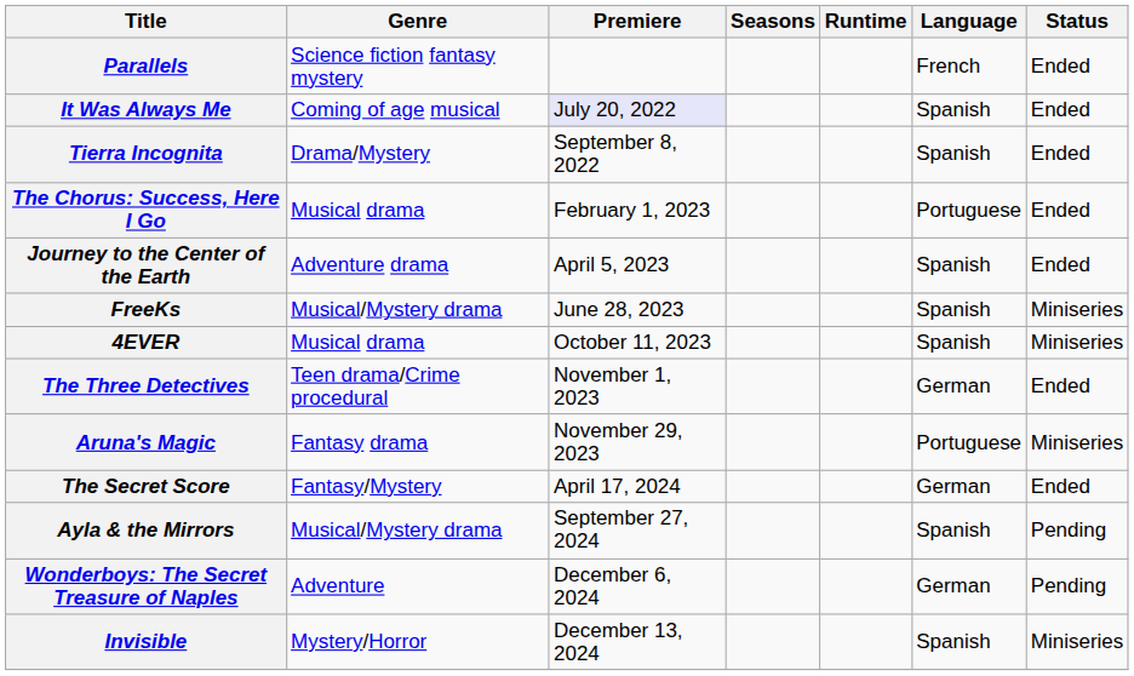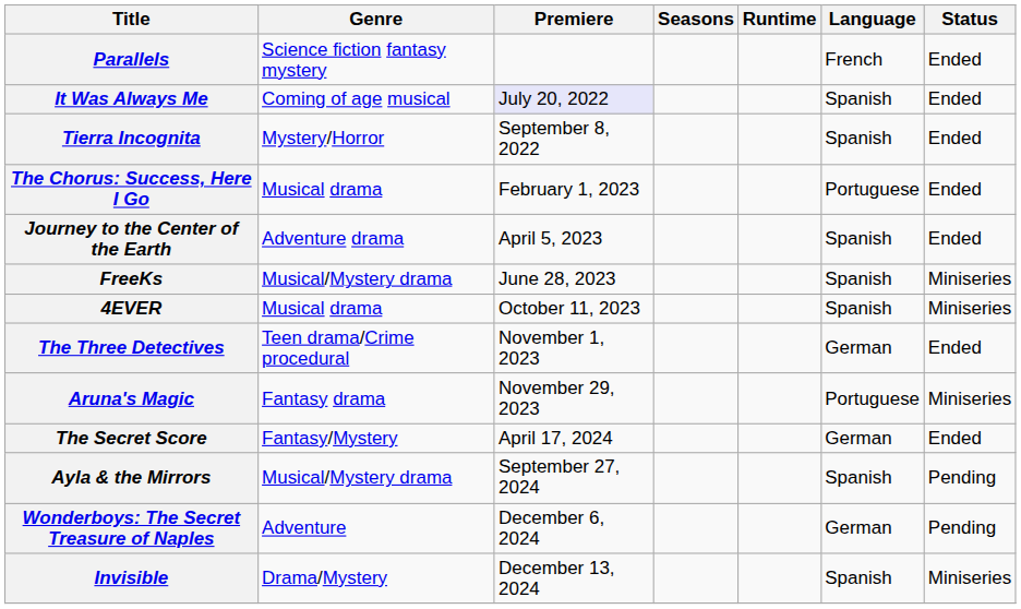Tierra Incognita | Genre: Drama/Mystery -> Mystery/Horror
Invisible | Genre: Mystery/Horror -> Drama/Mystery
